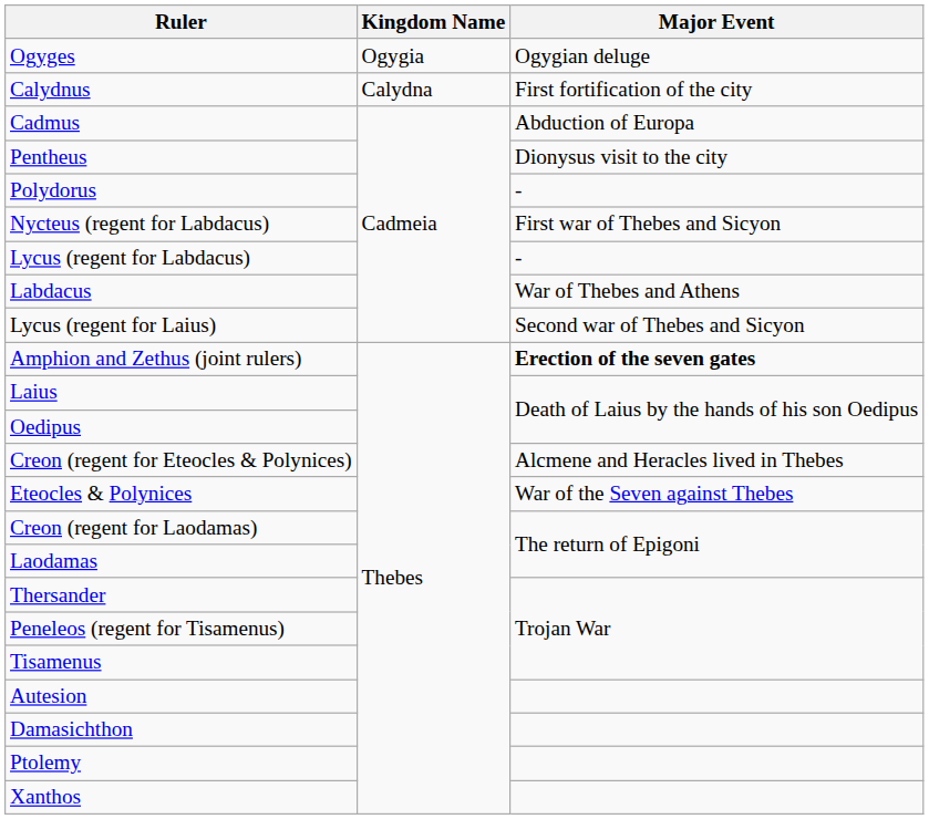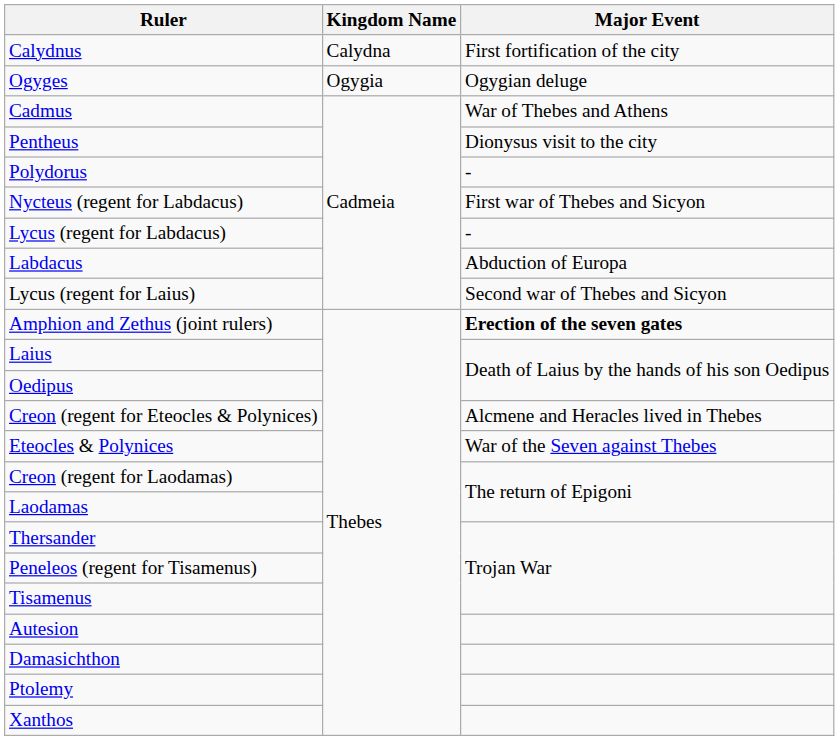rows swapped: Calydnus <-> Ogyges
Cadmus | Major Event: Abduction of Europa -> War of Thebes and Athens
Labdacus | Major Event: War of Thebes and Athens -> Abduction of Europa
